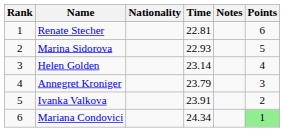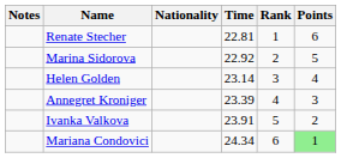columns swapped: Rank <-> Notes
Marina Sidorova | Time: 22.93 -> 22.92
Annegret Kroniger | Time: 23.79 -> 23.39
